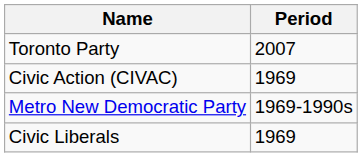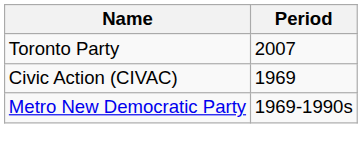- row: Civic Liberals | 1969
